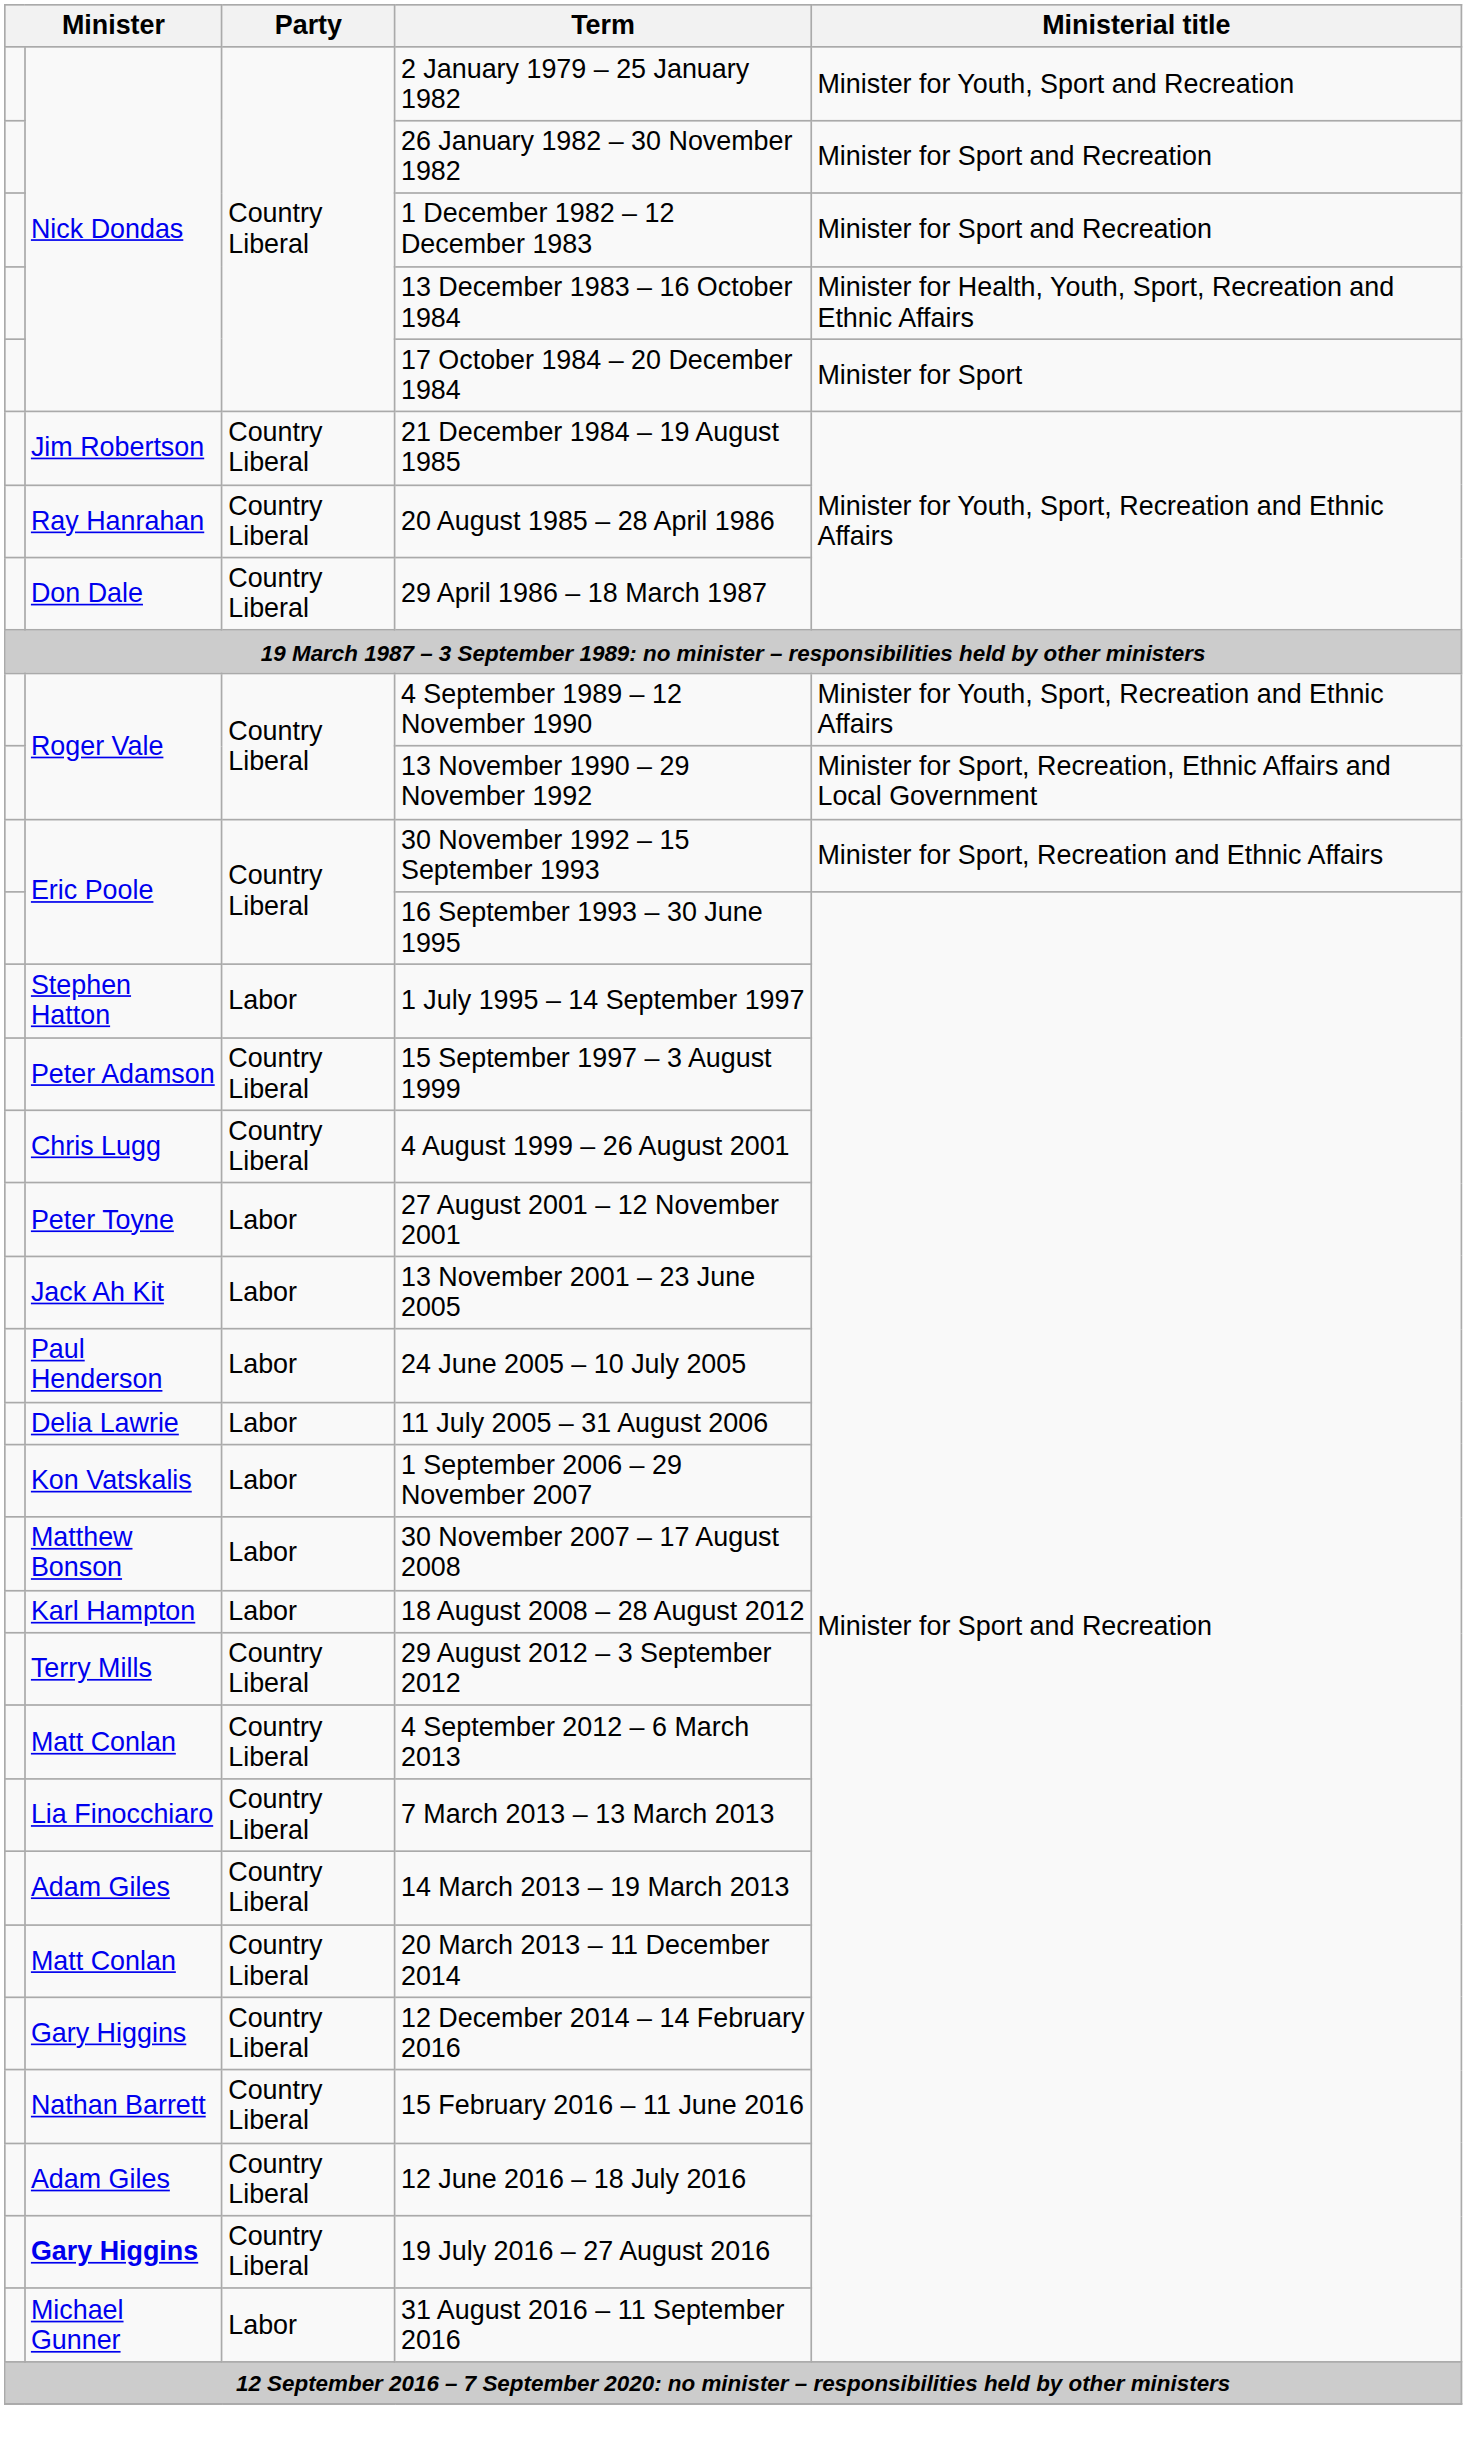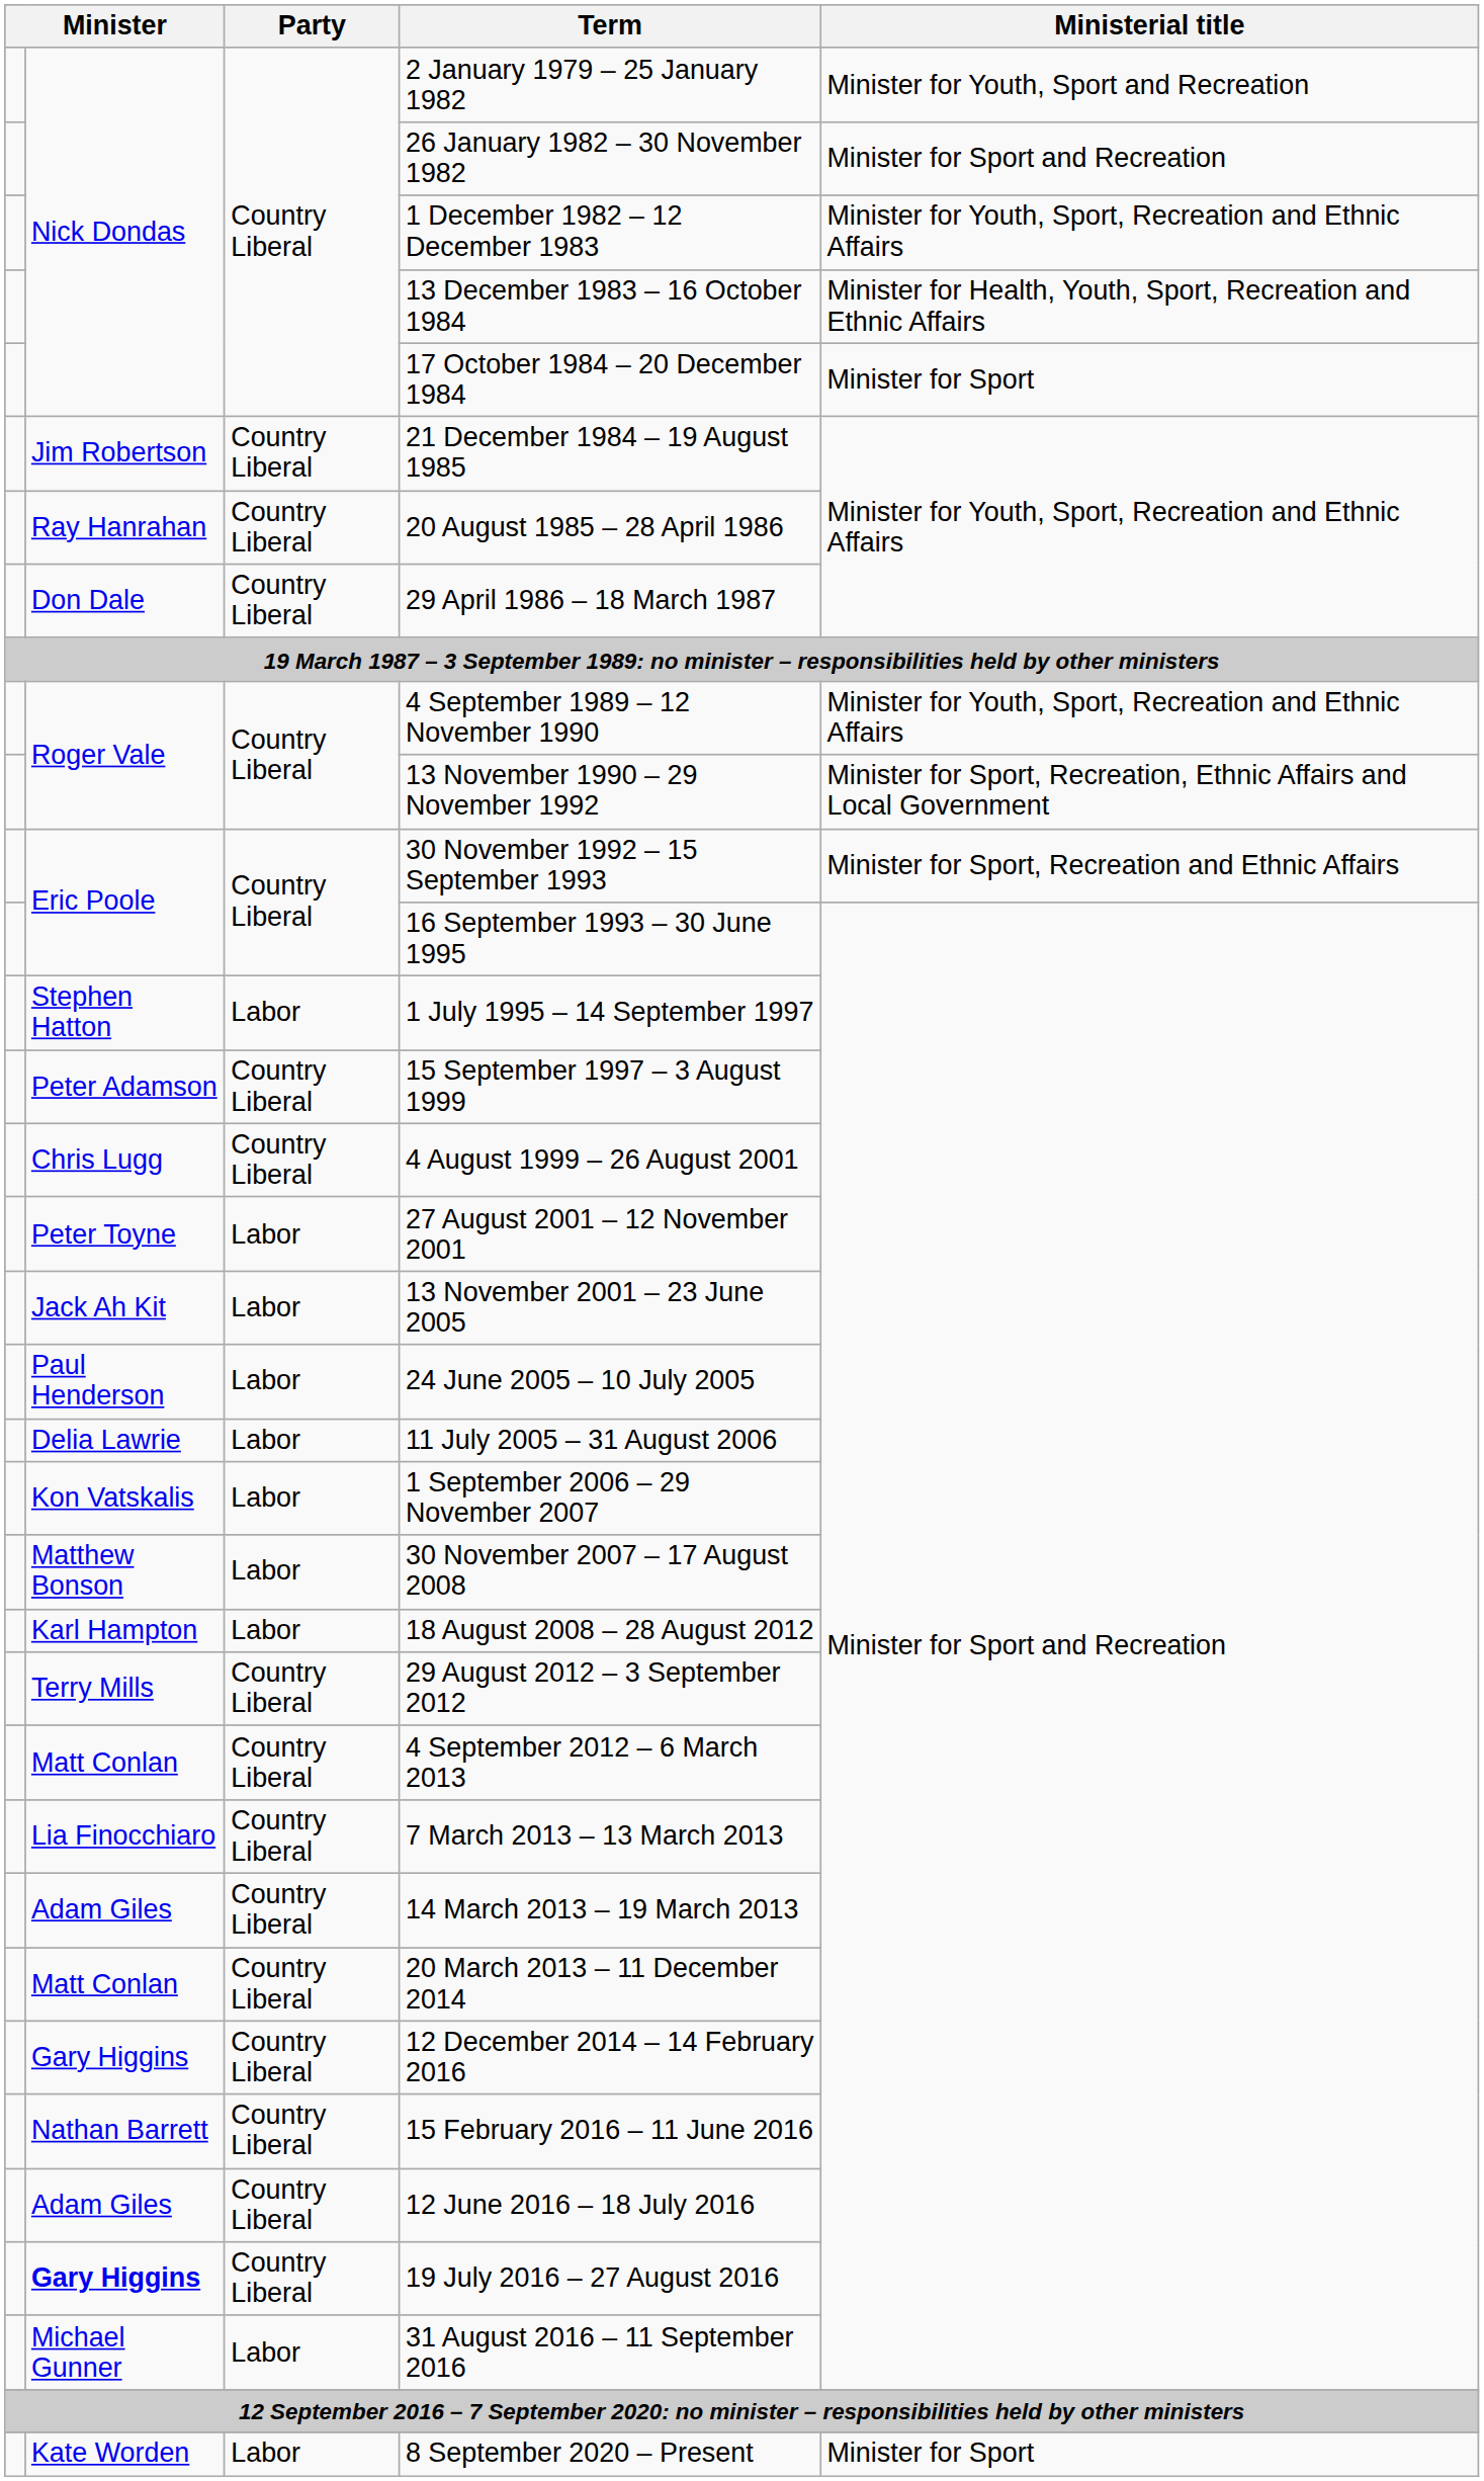1 December 1982 – 12 December 1983 | Ministerial title: Minister for Sport and Recreation -> Minister for Youth, Sport, Recreation and Ethnic Affairs
+ row: Kate Worden | Labor | 8 September 2020 – Present | Minister for Sport
